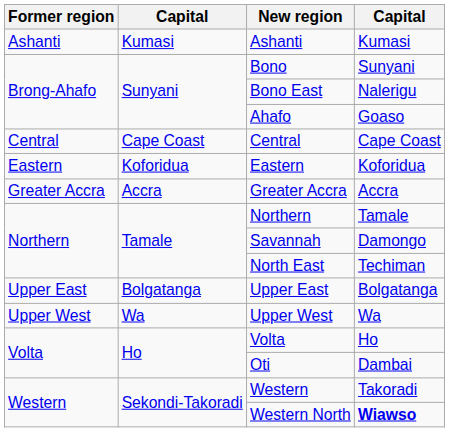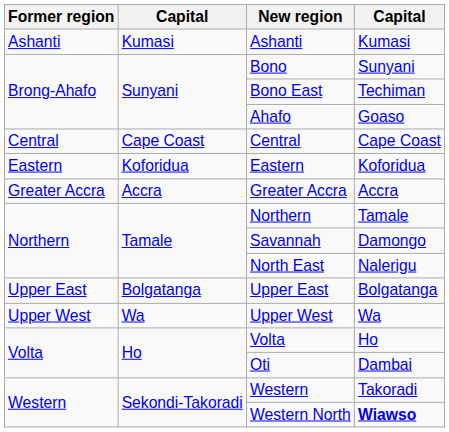Bono East | column 4: Nalerigu -> Techiman
North East | column 4: Techiman -> Nalerigu
